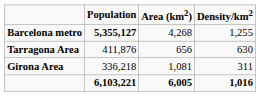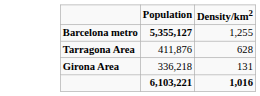- column: Area (km2) | 4,268 | 656 | 1,081 | 6,005
Tarragona Area | Density/km2: 630 -> 628
Girona Area | Density/km2: 311 -> 131
